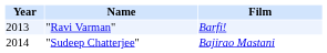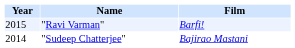"Ravi Varman" | Year: 2013 -> 2015
